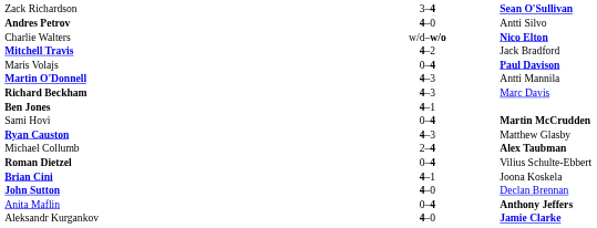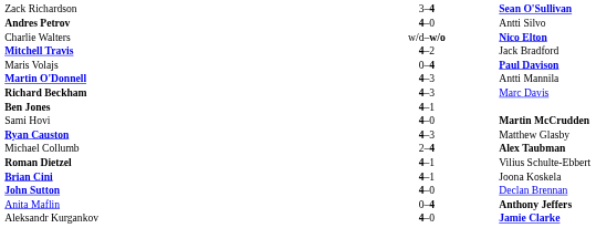Sami Hovi | column 2: 0–4 -> 4–0
Roman Dietzel | column 2: 0–4 -> 4–1
